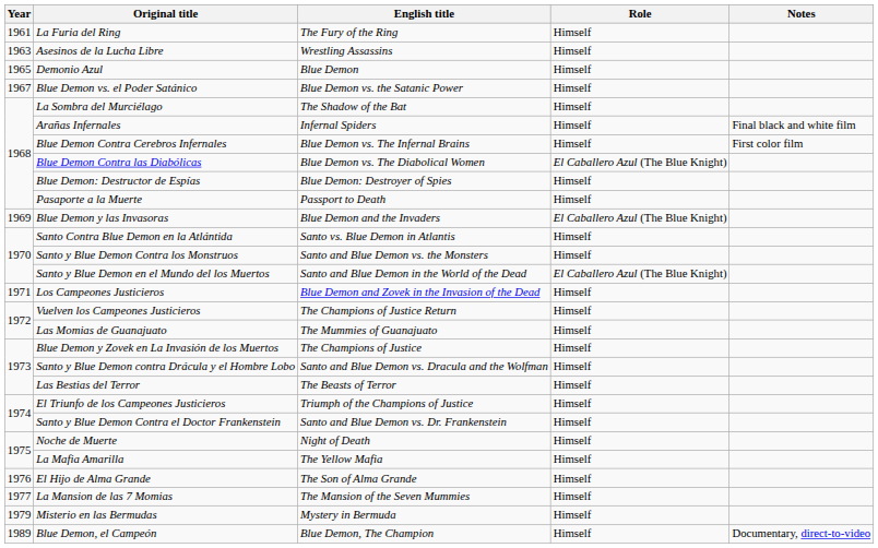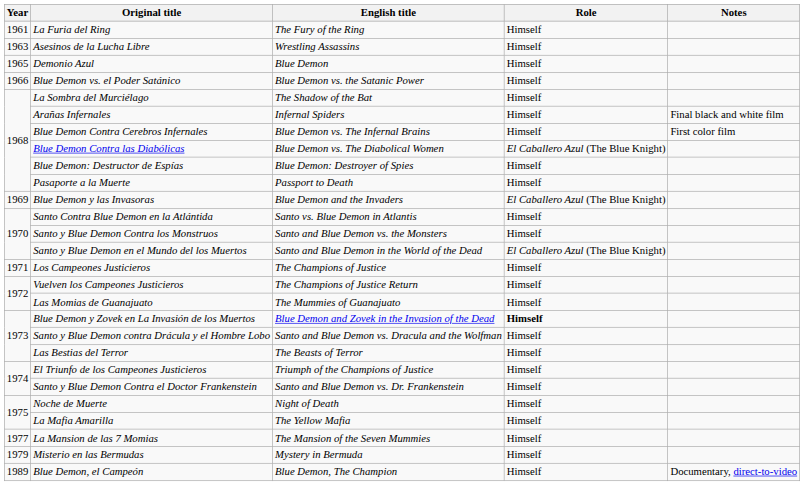Blue Demon vs. el Poder Satánico | Year: 1967 -> 1966
Los Campeones Justicieros | English title: Blue Demon and Zovek in the Invasion of the Dead -> The Champions of Justice
Blue Demon y Zovek en La Invasión de los Muertos | English title: The Champions of Justice -> Blue Demon and Zovek in the Invasion of the Dead
Blue Demon y Zovek en La Invasión de los Muertos | Role: normal -> bold
- row: 1976 | El Hijo de Alma Grande | The Son of Alma Grande | Himself
